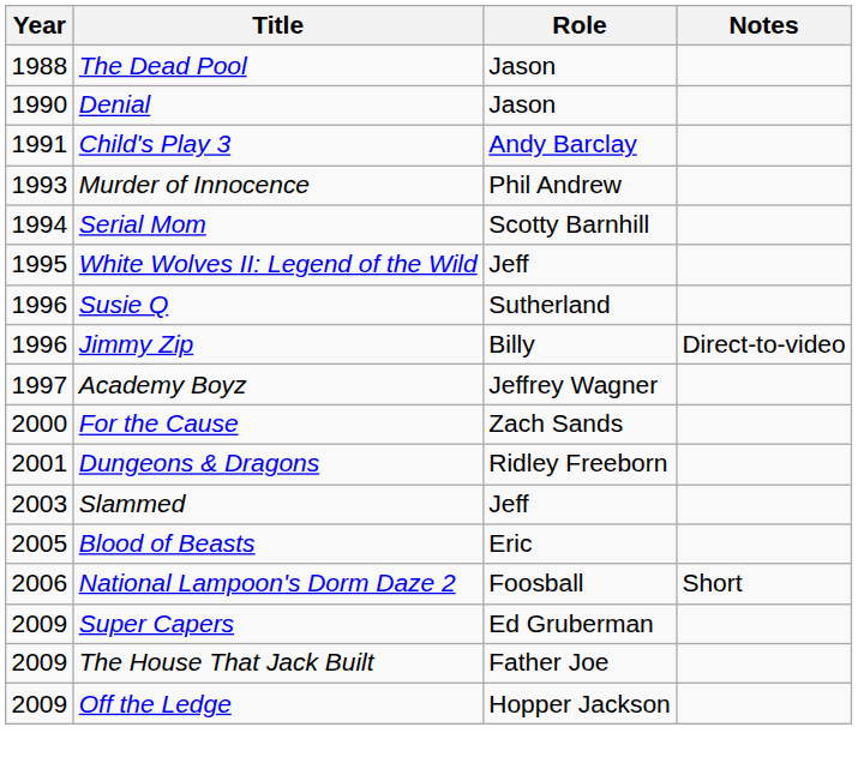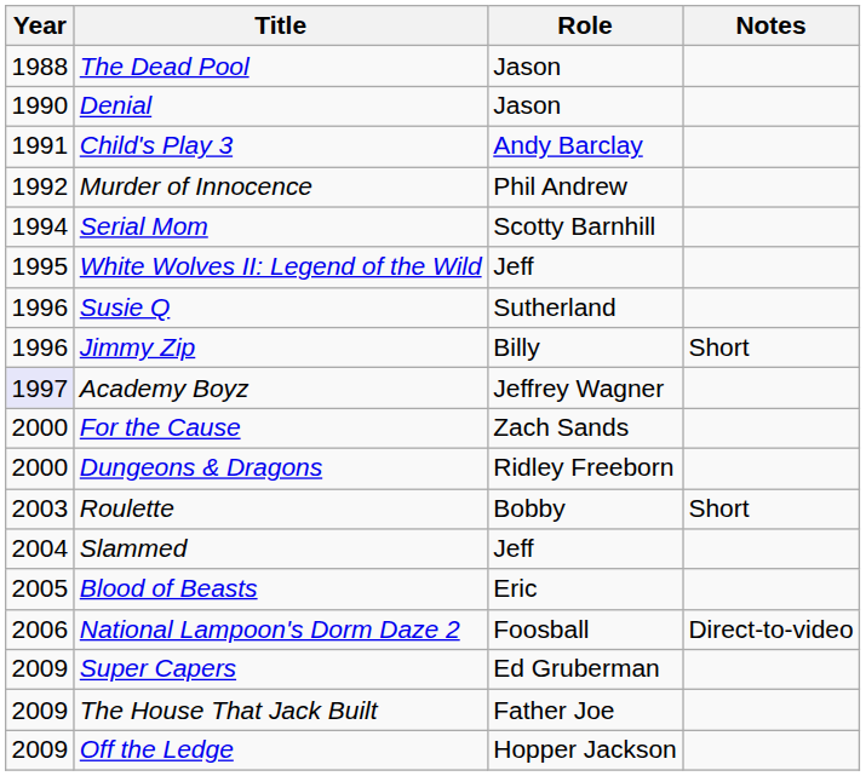Murder of Innocence | Year: 1993 -> 1992
Jimmy Zip | Notes: Direct-to-video -> Short
Academy Boyz | Year: no background -> lavender background
Dungeons & Dragons | Year: 2001 -> 2000
+ row: 2003 | Roulette | Bobby | Short
Slammed | Year: 2003 -> 2004
National Lampoon's Dorm Daze 2 | Notes: Short -> Direct-to-video
